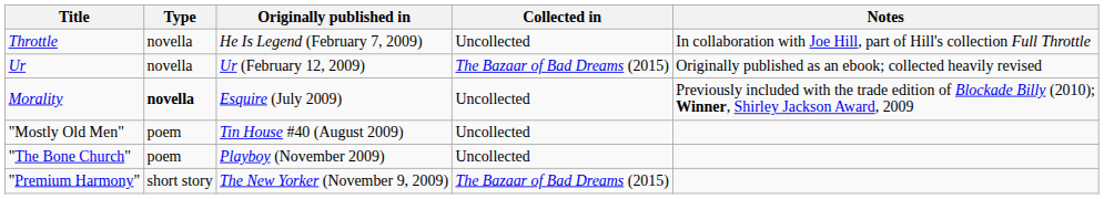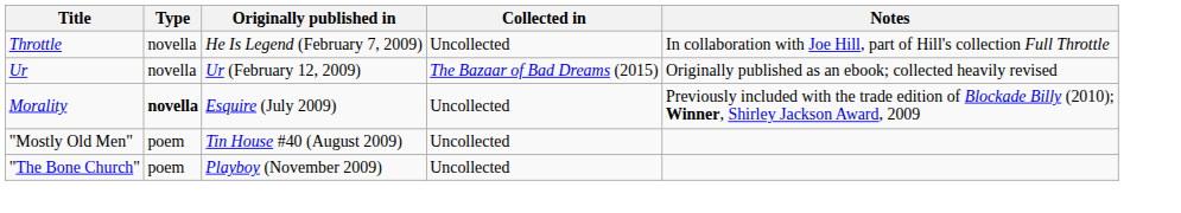- row: "Premium Harmony" | short story | The New Yorker (November 9, 2009) | The Bazaar of Bad Dreams (2015)
